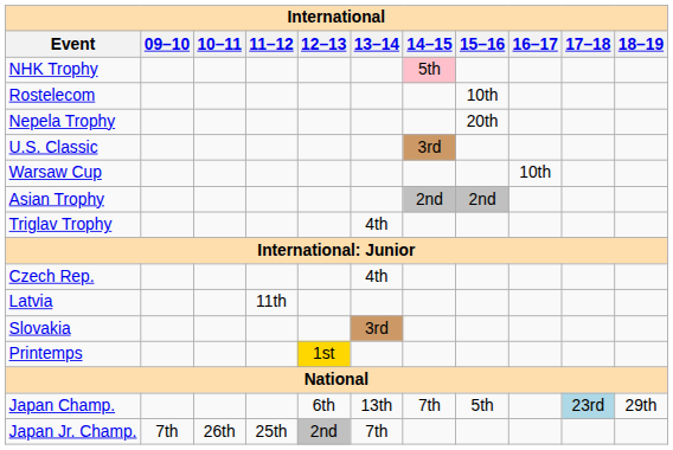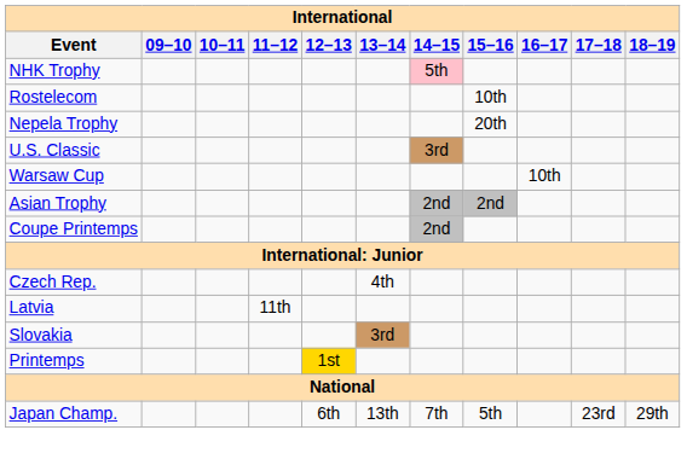+ row: Coupe Printemps | 2nd
- row: Triglav Trophy | 4th
Japan Champ. | 17–18: lightblue background -> no background
- row: Japan Jr. Champ. | 7th | 26th | 25th | 2nd | 7th
